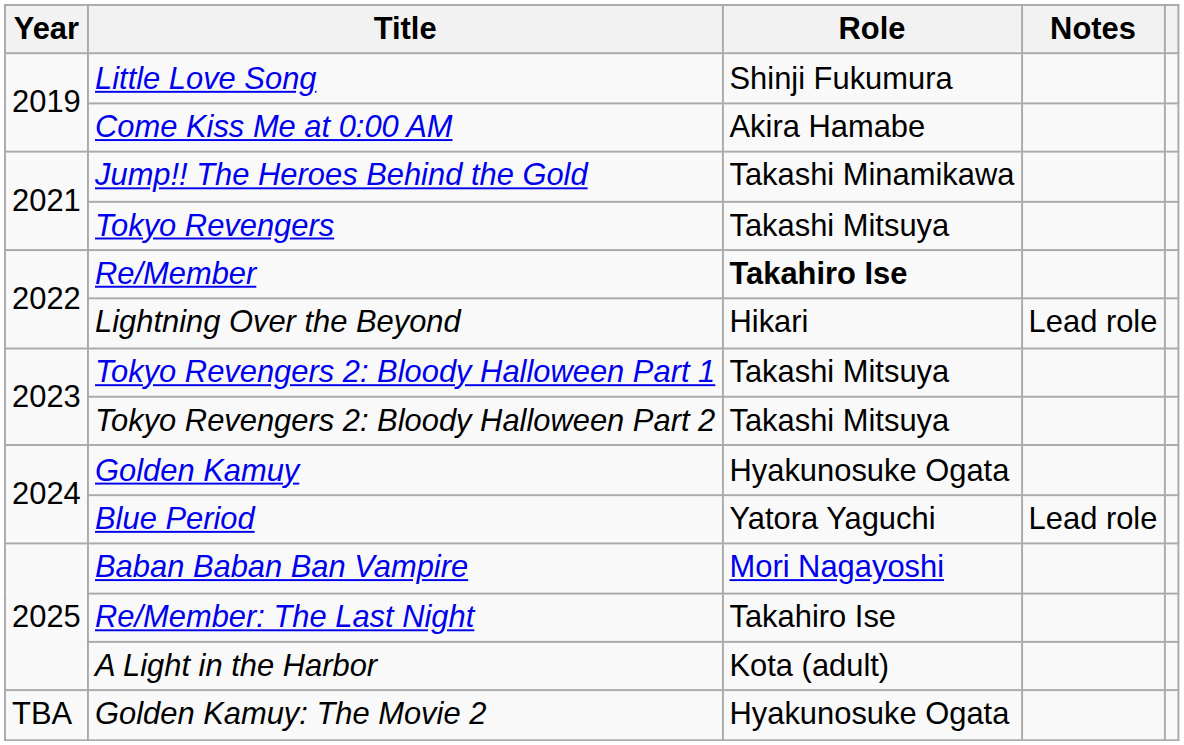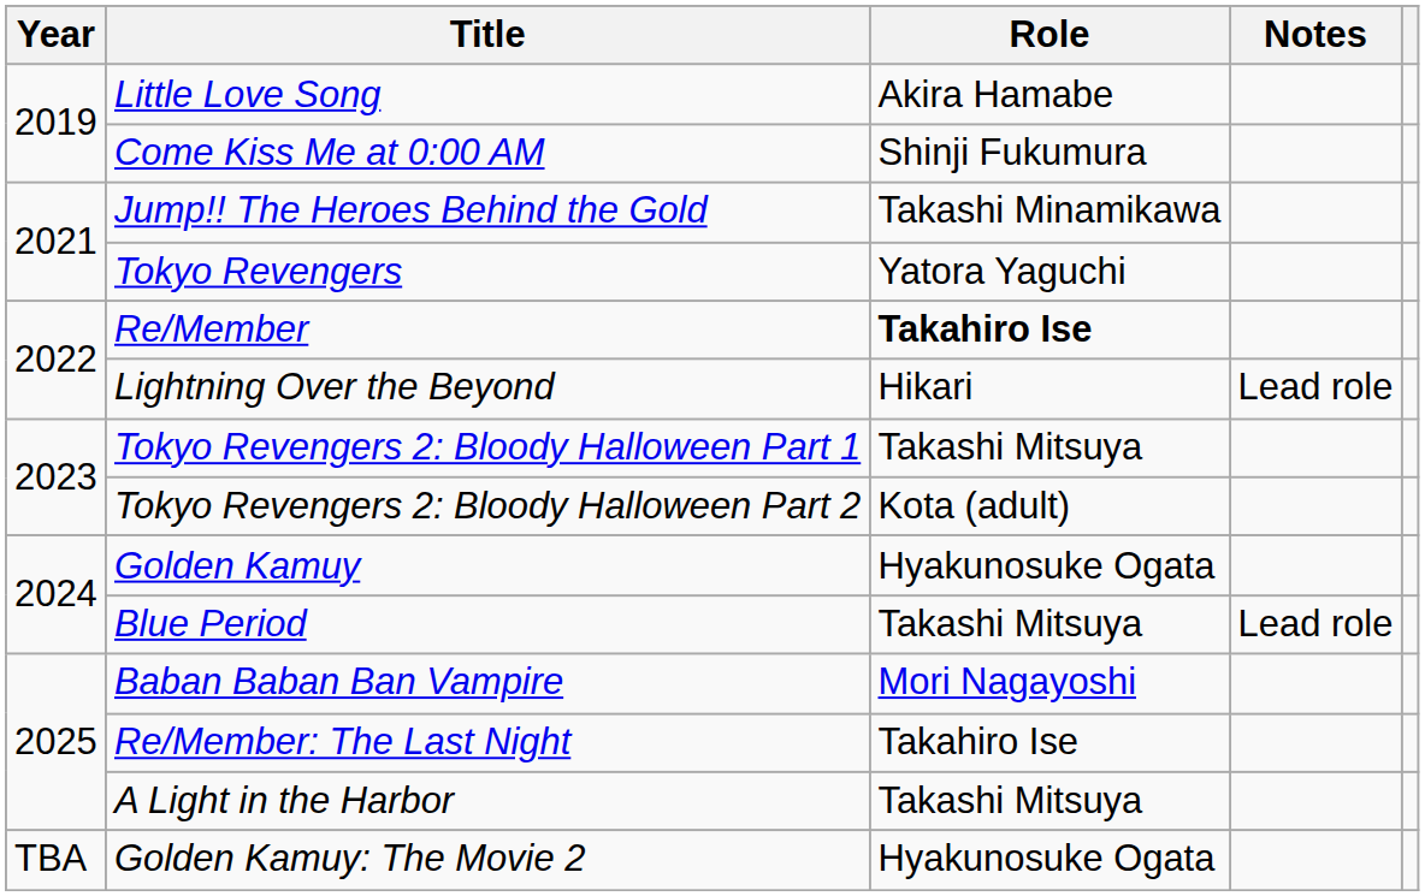Little Love Song | Role: Shinji Fukumura -> Akira Hamabe
Come Kiss Me at 0:00 AM | Role: Akira Hamabe -> Shinji Fukumura
Tokyo Revengers | Role: Takashi Mitsuya -> Yatora Yaguchi
Tokyo Revengers 2: Bloody Halloween Part 2 | Role: Takashi Mitsuya -> Kota (adult)
Blue Period | Role: Yatora Yaguchi -> Takashi Mitsuya
A Light in the Harbor | Role: Kota (adult) -> Takashi Mitsuya
